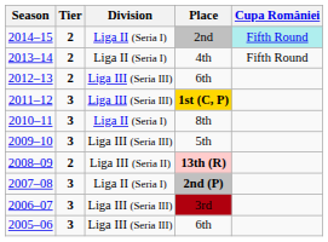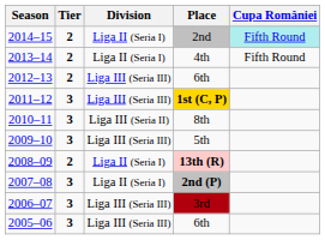8th | Division: Liga II (Seria I) -> Liga III (Seria II)
13th (R) | Division: Liga III (Seria II) -> Liga II (Seria I)
